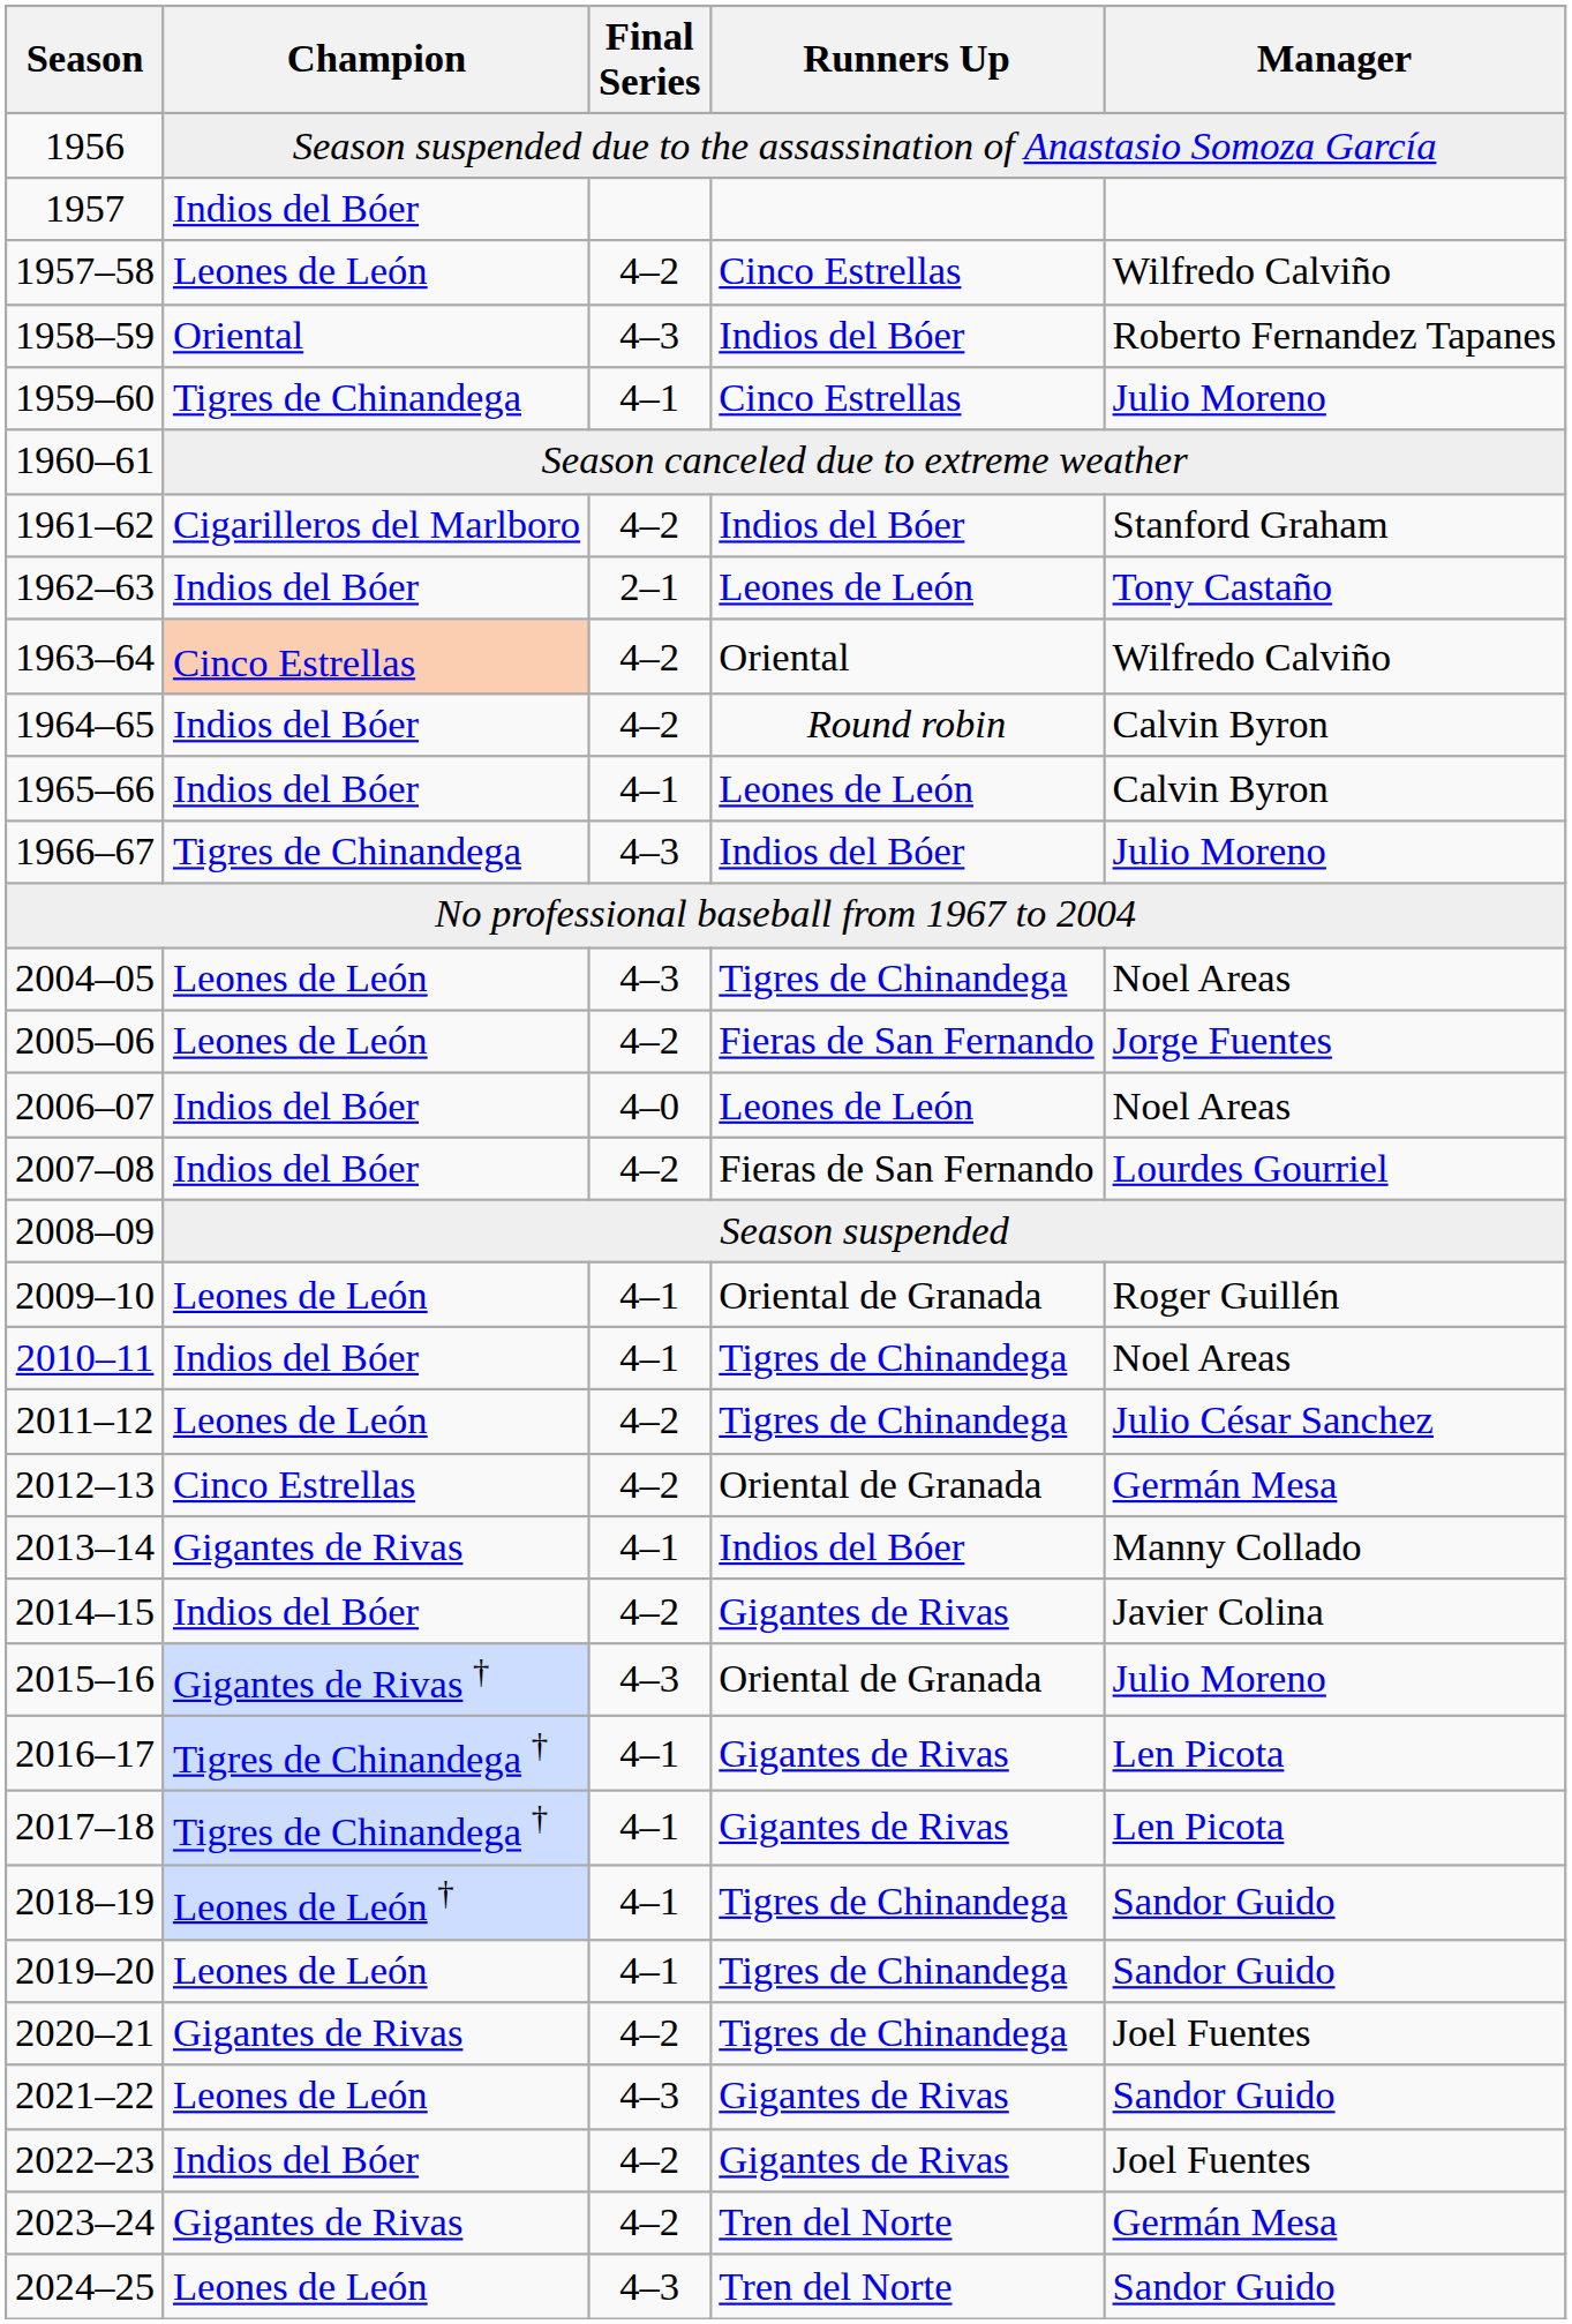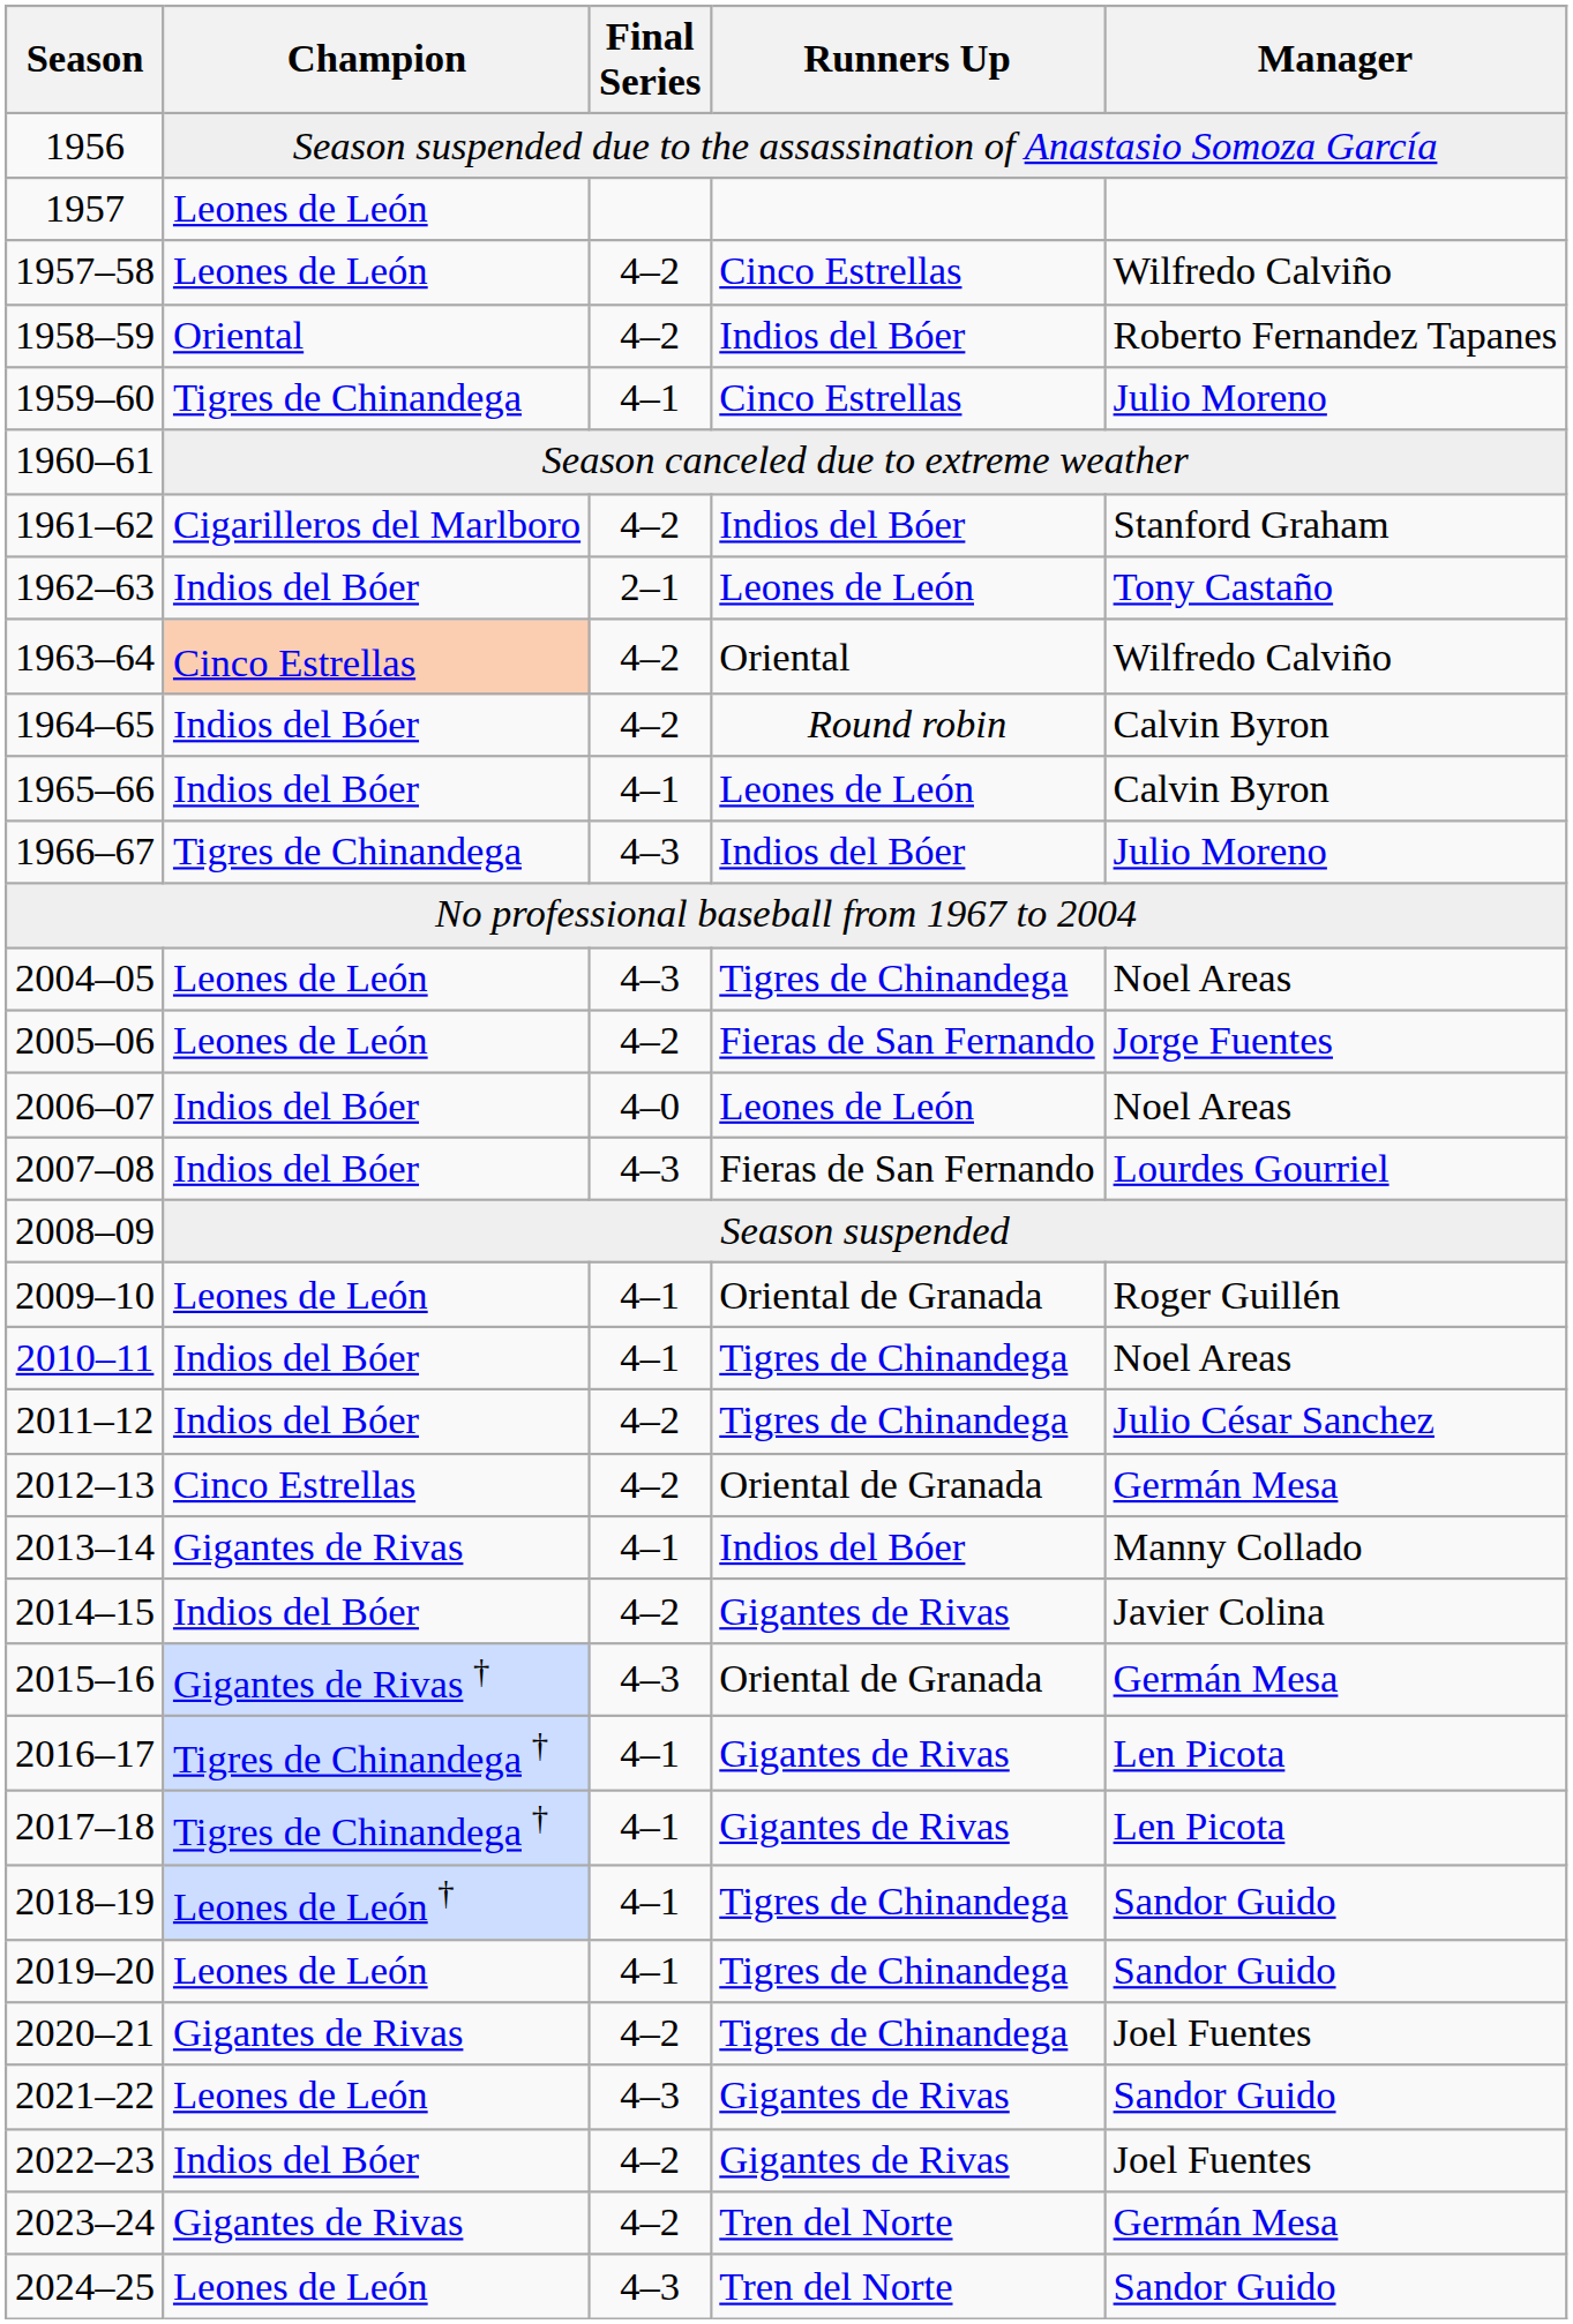1957 | Champion: Indios del Bóer -> Leones de León
1958–59 | Final Series: 4–3 -> 4–2
2007–08 | Final Series: 4–2 -> 4–3
2011–12 | Champion: Leones de León -> Indios del Bóer
2015–16 | Manager: Julio Moreno -> Germán Mesa
